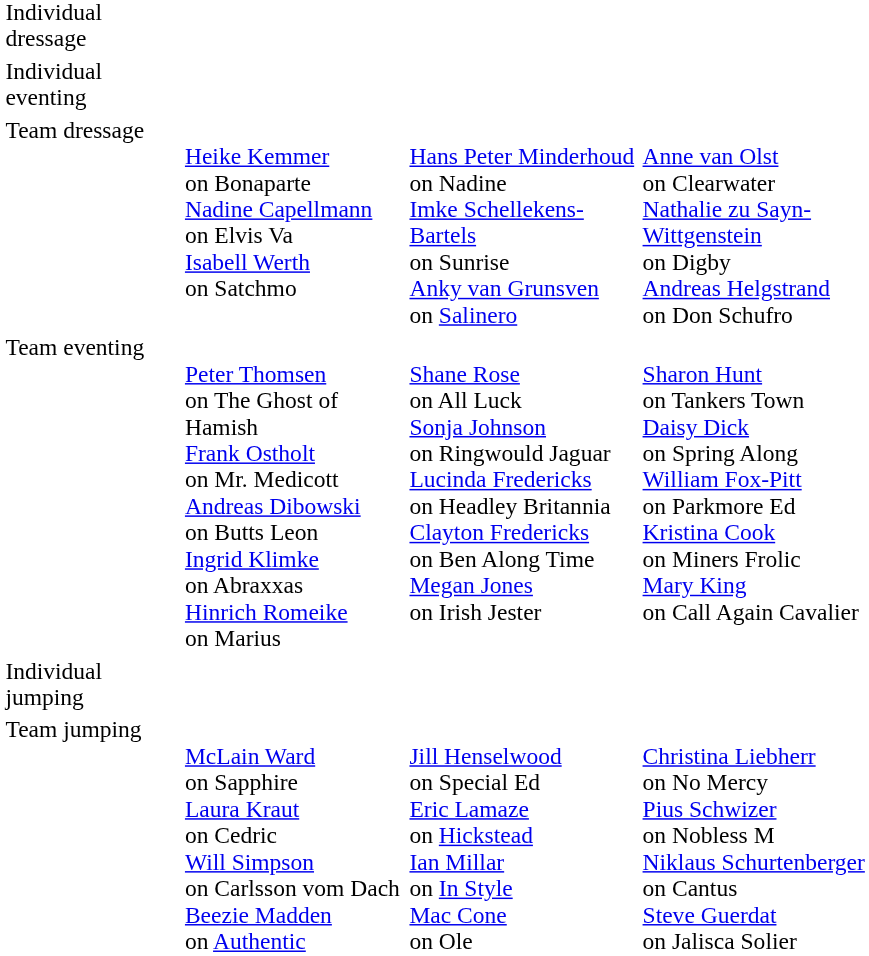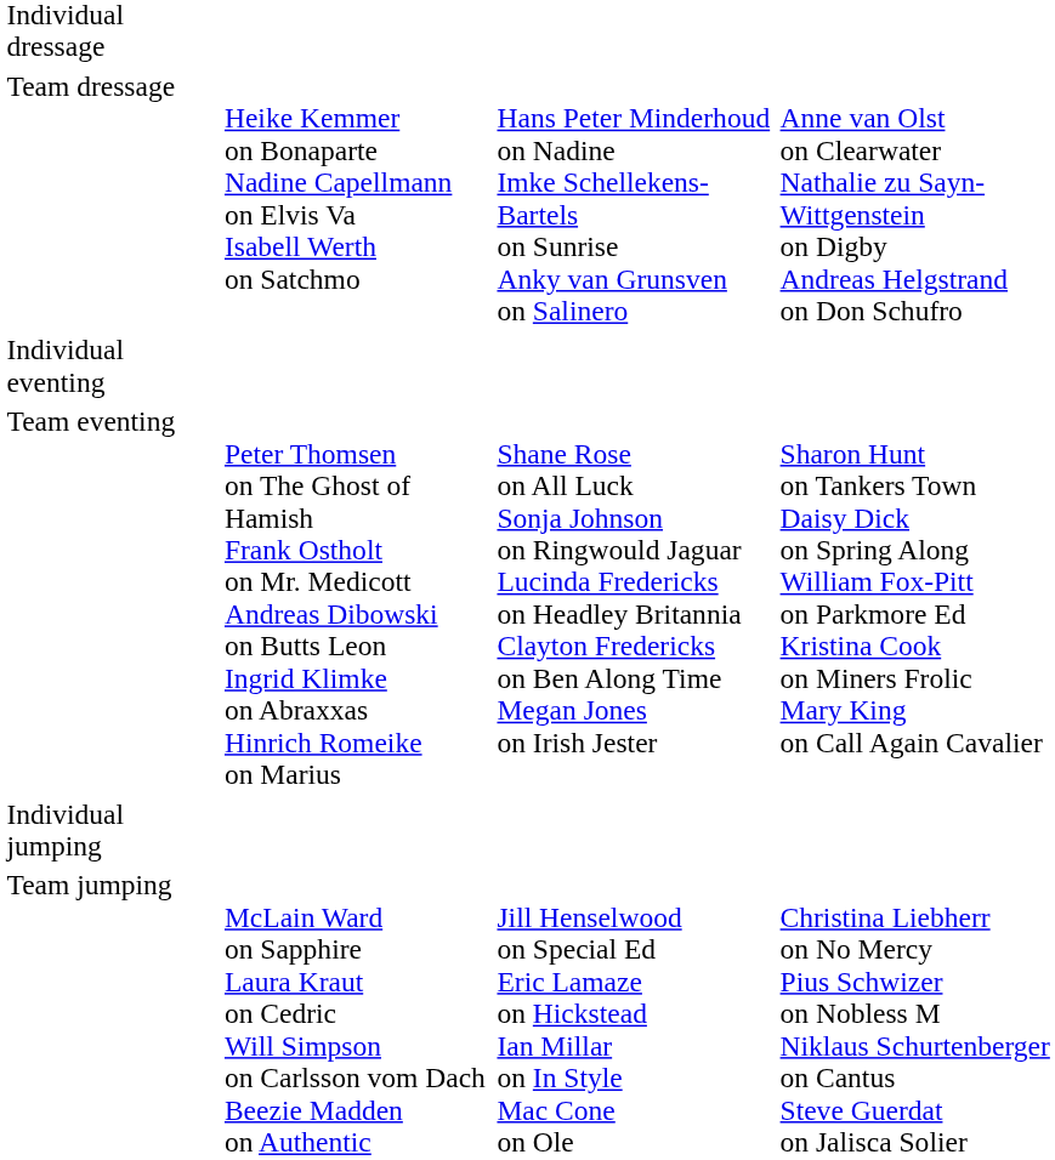rows swapped: Team dressage <-> Individual eventing
